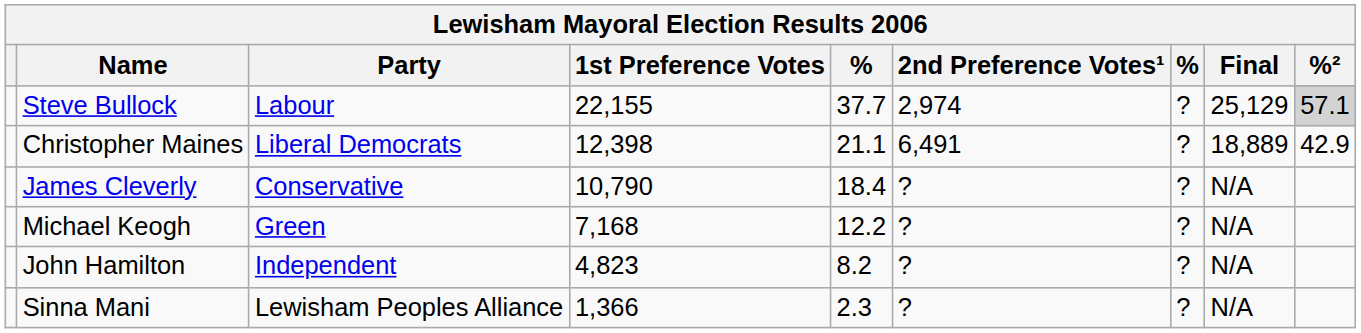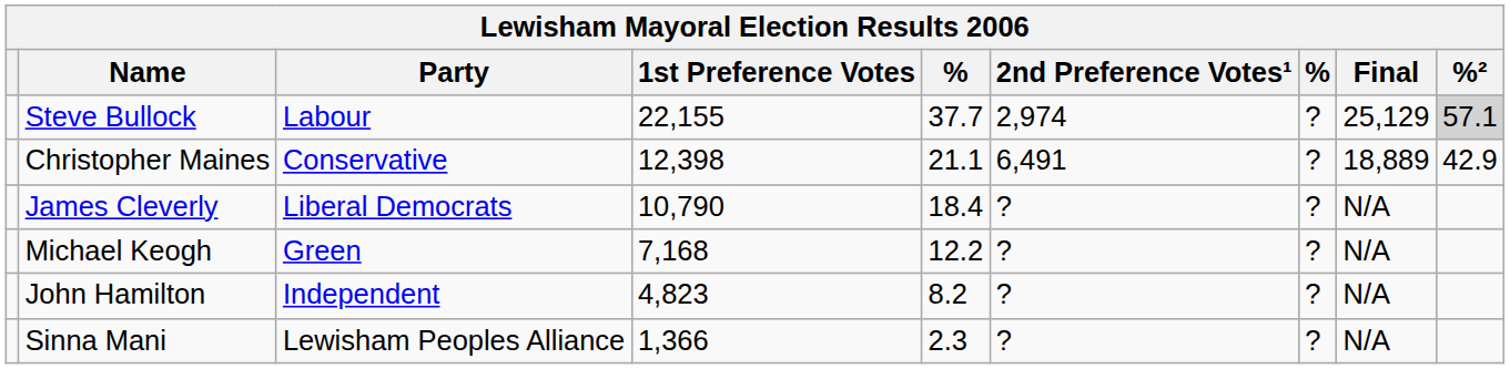Christopher Maines | Party: Liberal Democrats -> Conservative
James Cleverly | Party: Conservative -> Liberal Democrats
